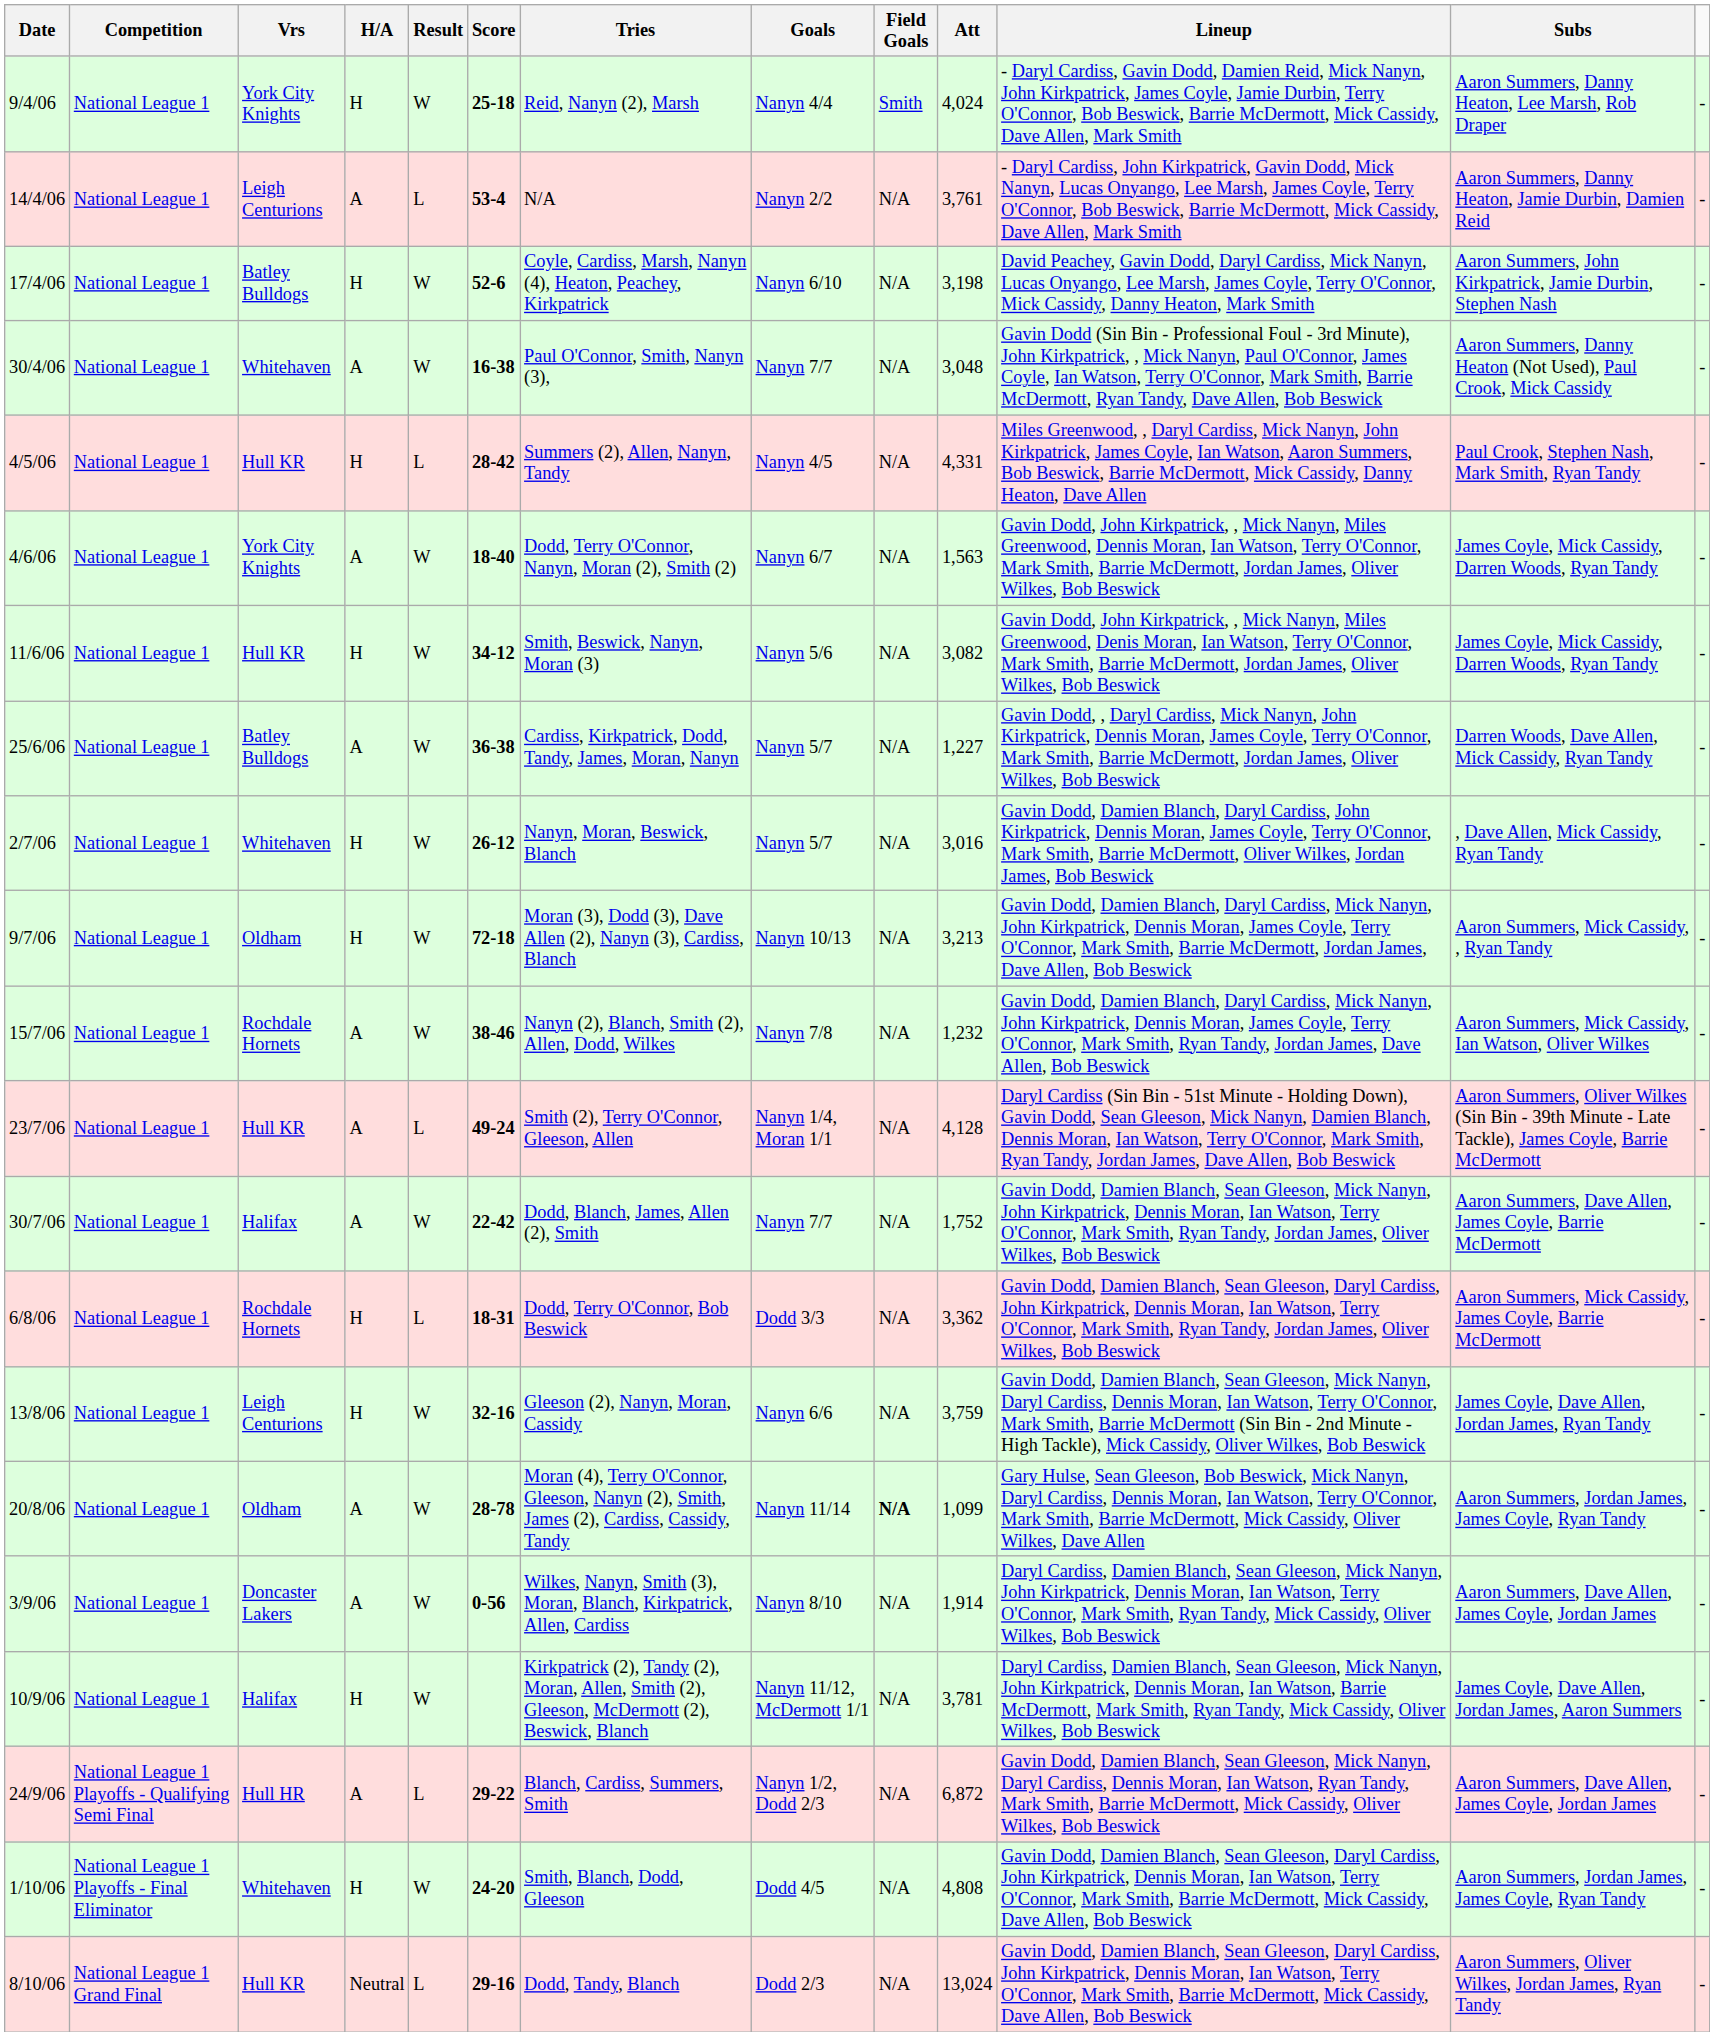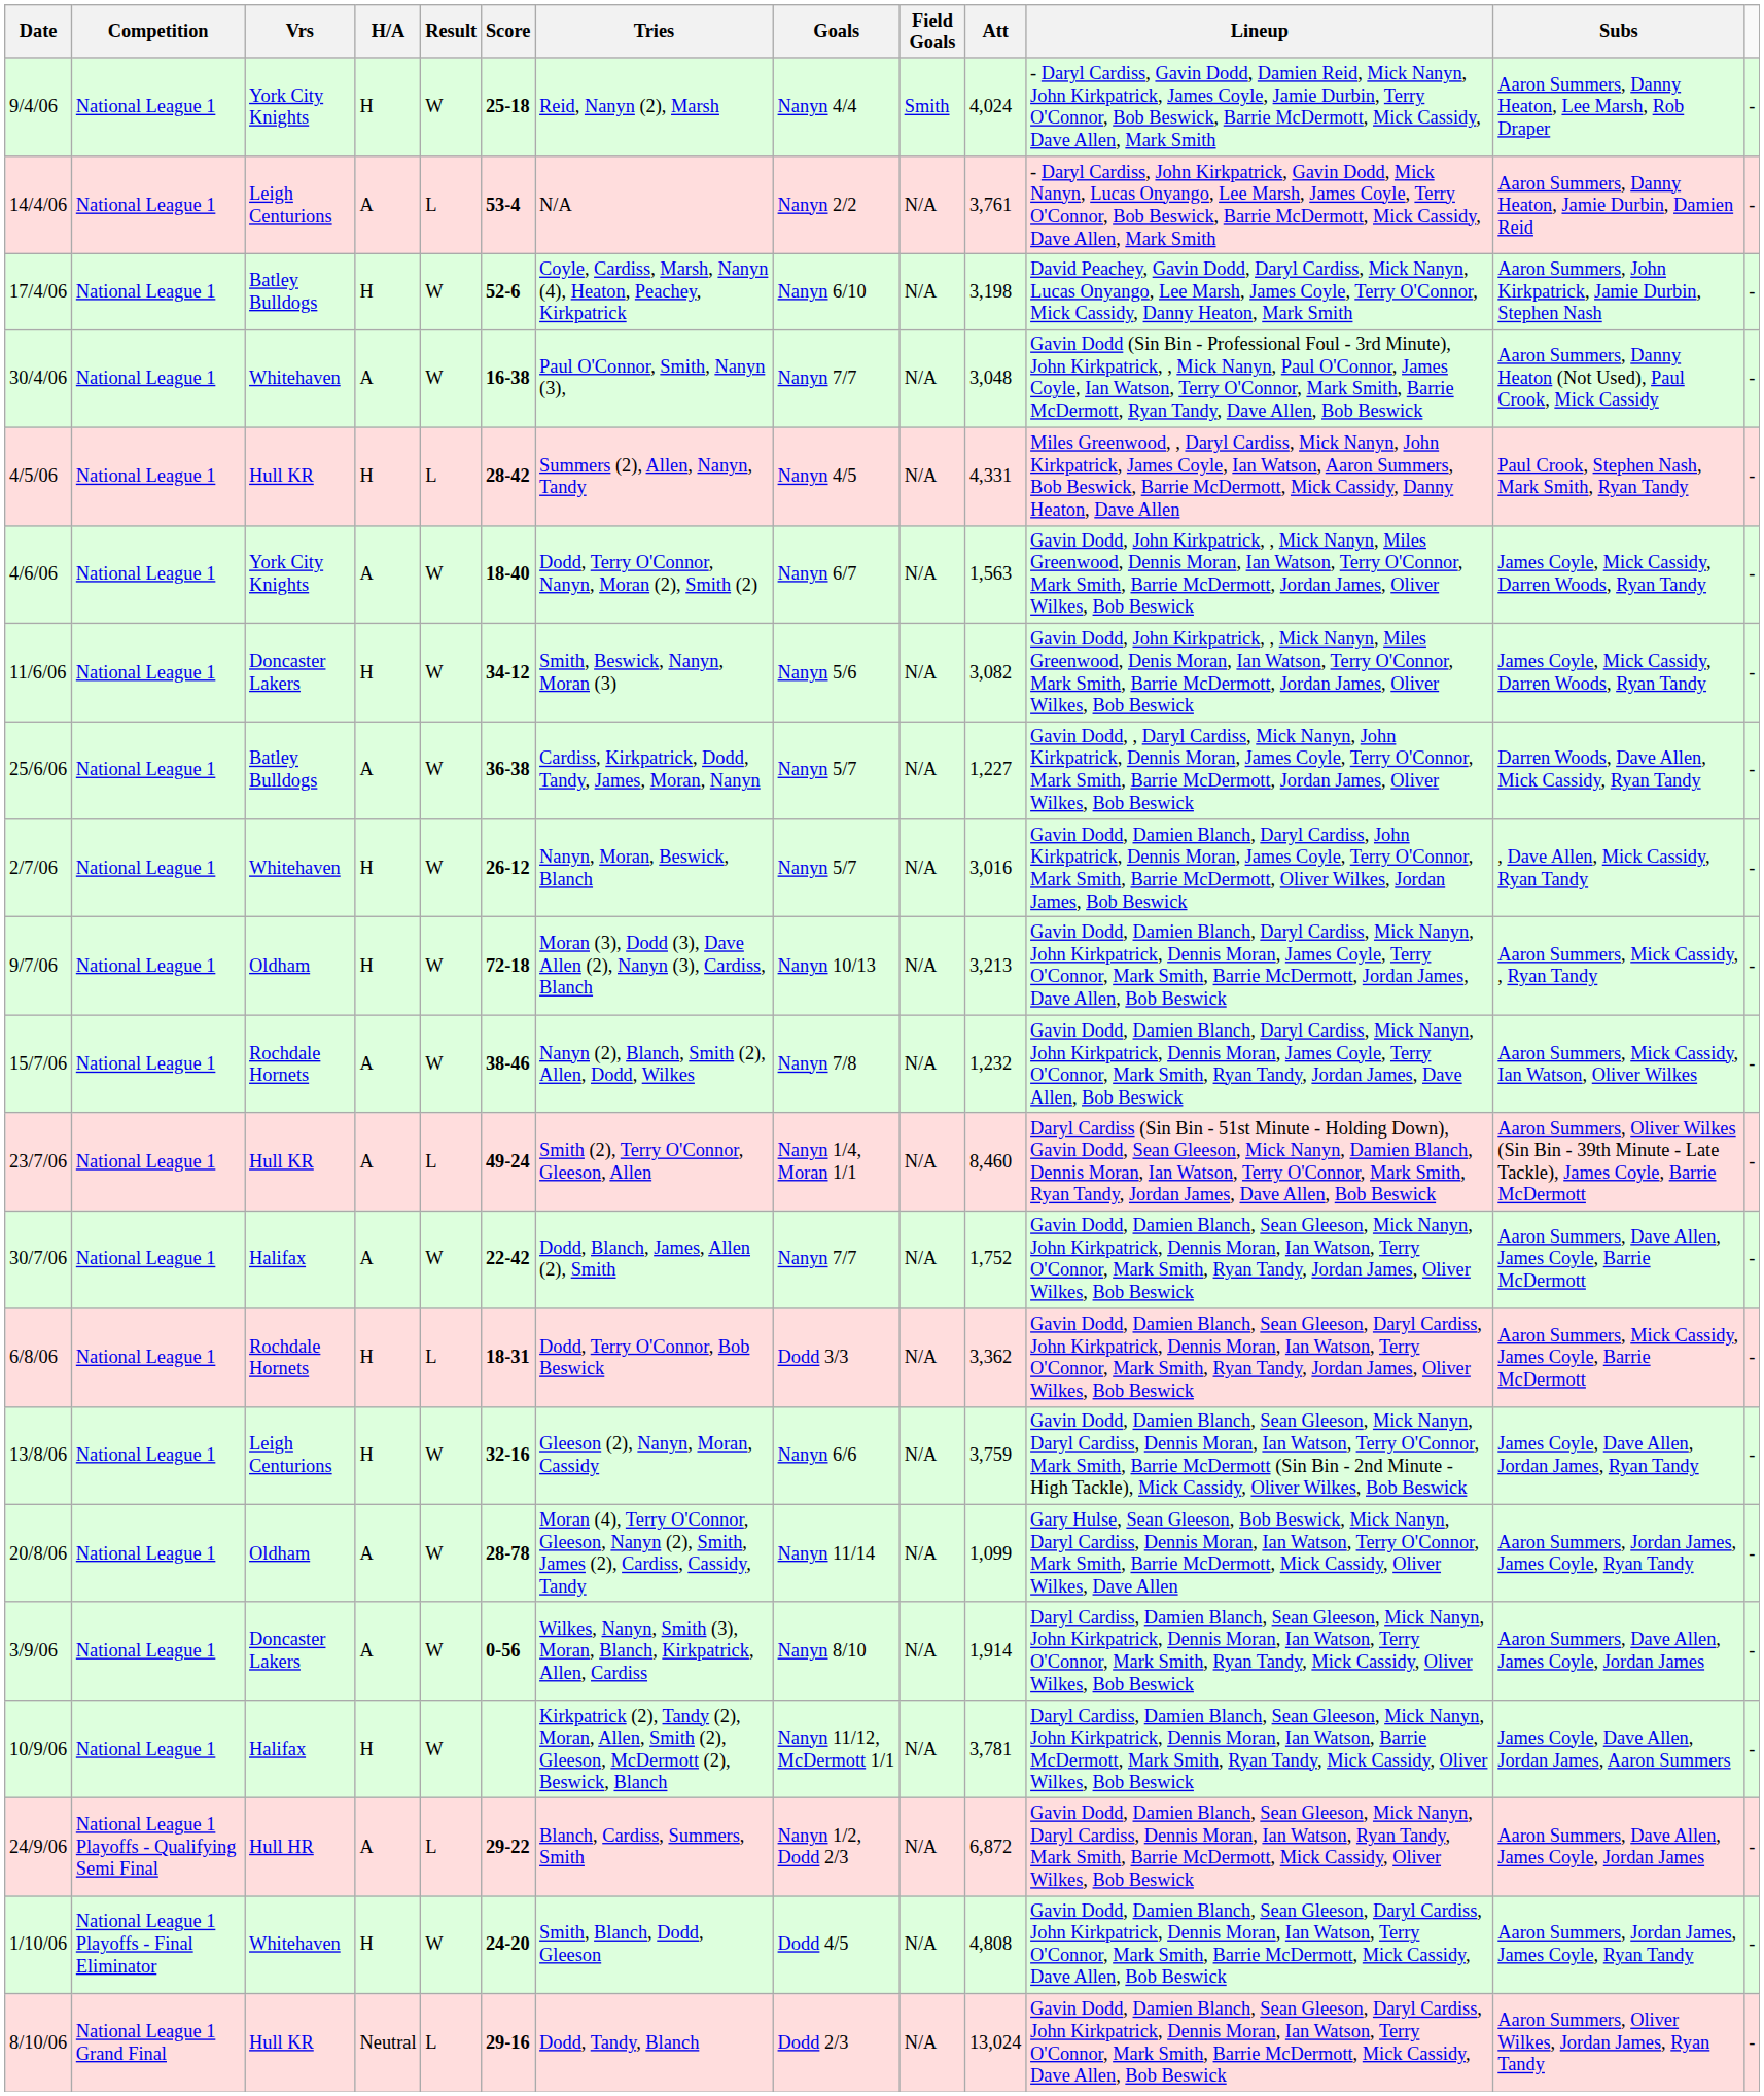11/6/06 | Vrs: Hull KR -> Doncaster Lakers
23/7/06 | Att: 4,128 -> 8,460
20/8/06 | Field Goals: bold -> normal
